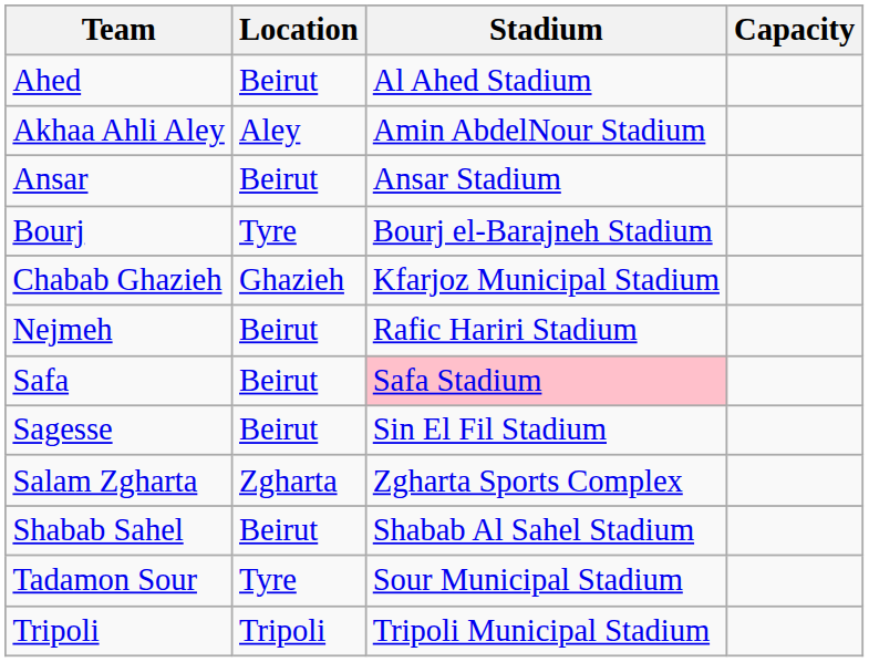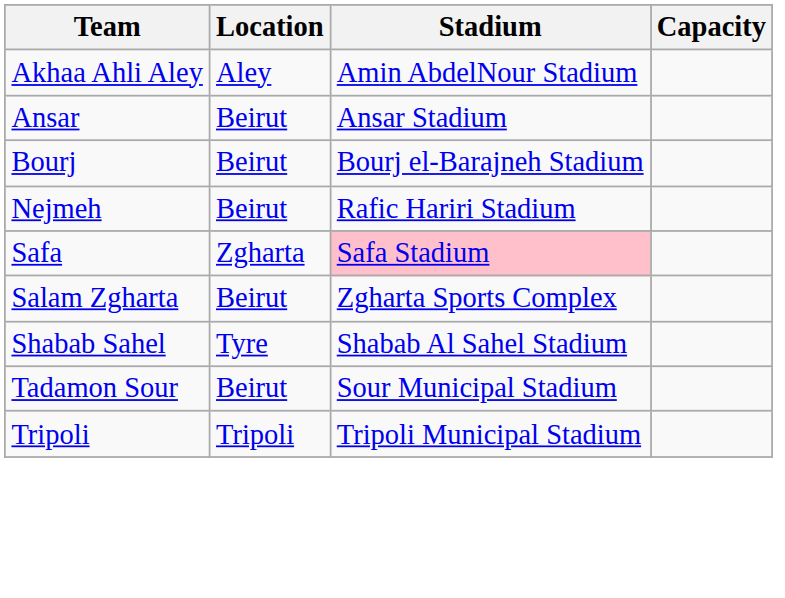- row: Ahed | Beirut | Al Ahed Stadium
Bourj | Location: Tyre -> Beirut
- row: Chabab Ghazieh | Ghazieh | Kfarjoz Municipal Stadium
Safa | Location: Beirut -> Zgharta
- row: Sagesse | Beirut | Sin El Fil Stadium
Salam Zgharta | Location: Zgharta -> Beirut
Shabab Sahel | Location: Beirut -> Tyre
Tadamon Sour | Location: Tyre -> Beirut
